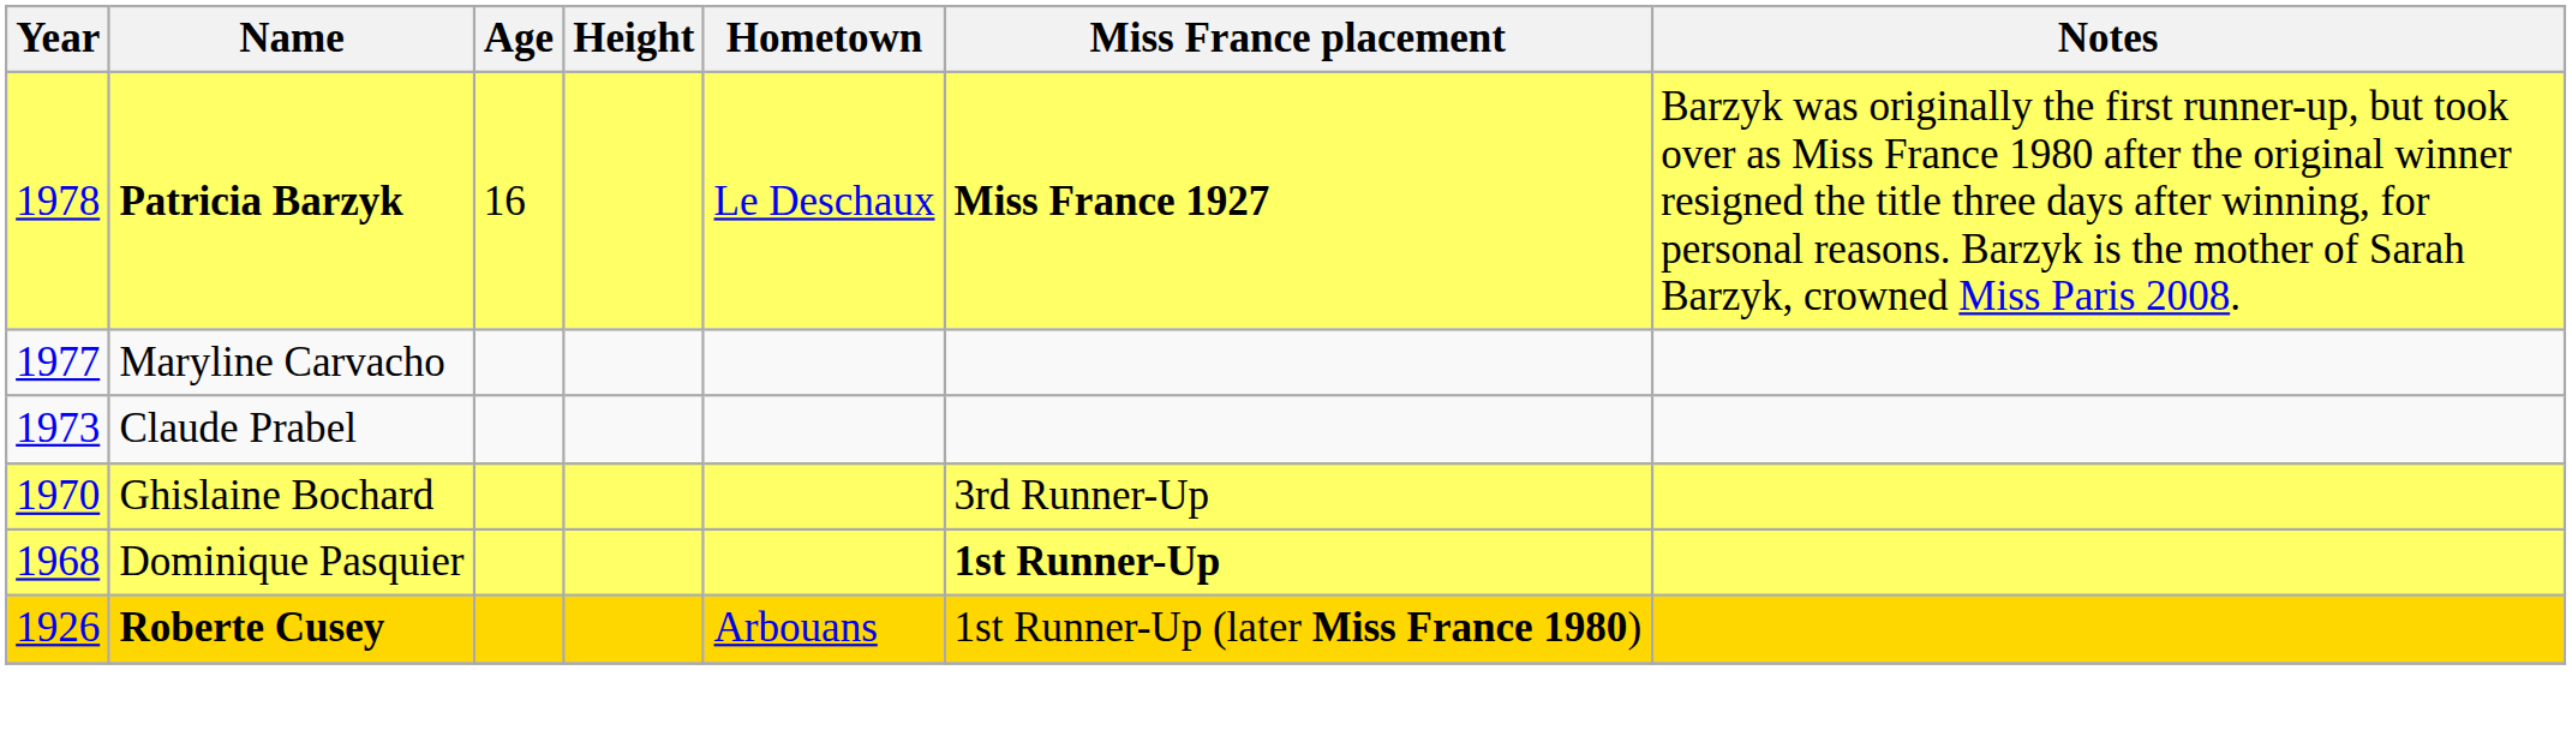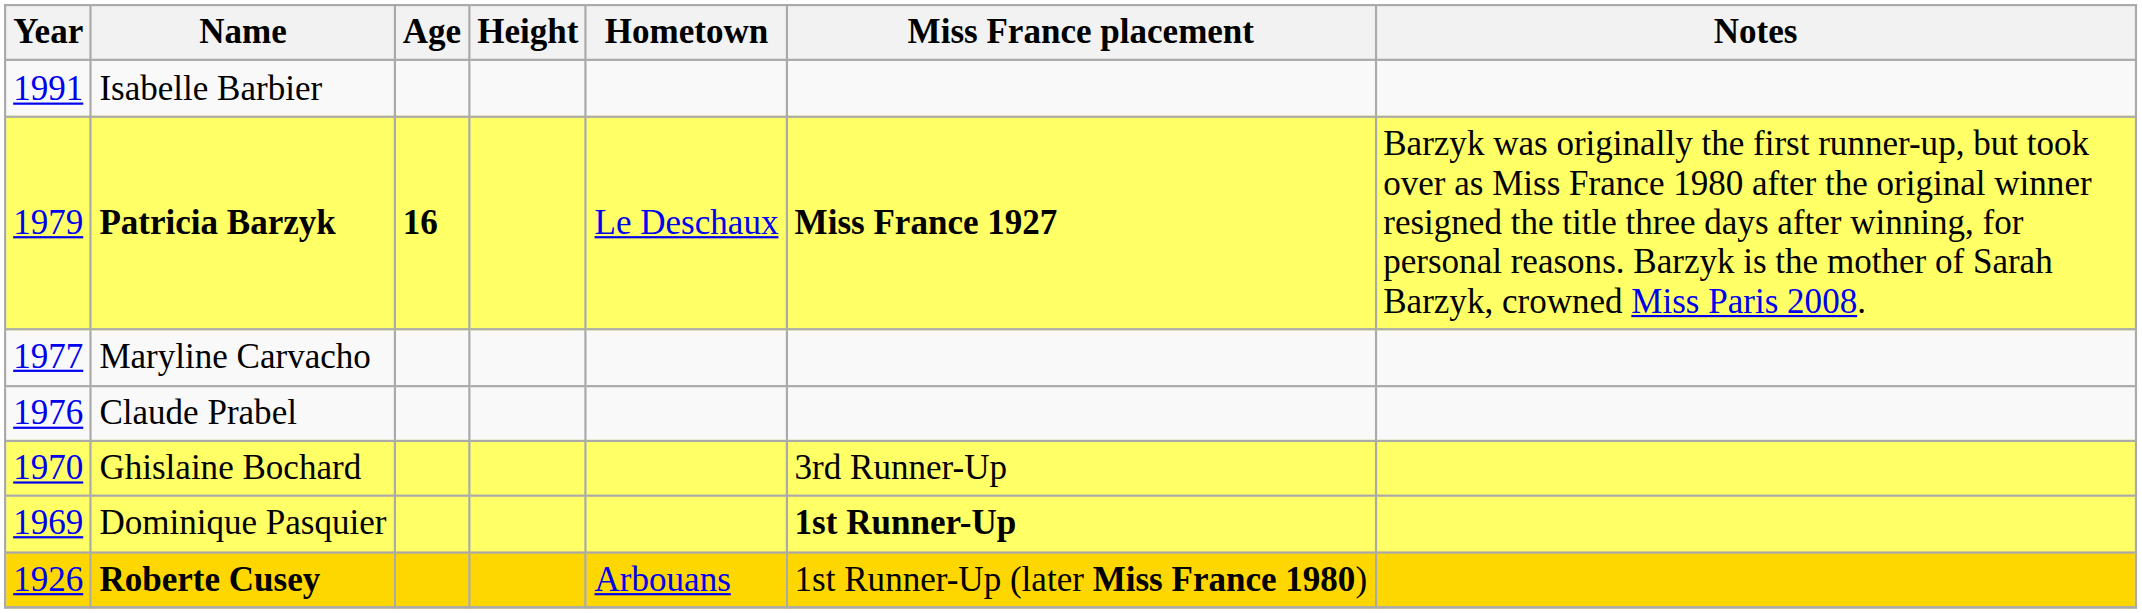+ row: 1991 | Isabelle Barbier
Patricia Barzyk | Year: 1978 -> 1979
Patricia Barzyk | Age: normal -> bold
Claude Prabel | Year: 1973 -> 1976
Dominique Pasquier | Year: 1968 -> 1969
